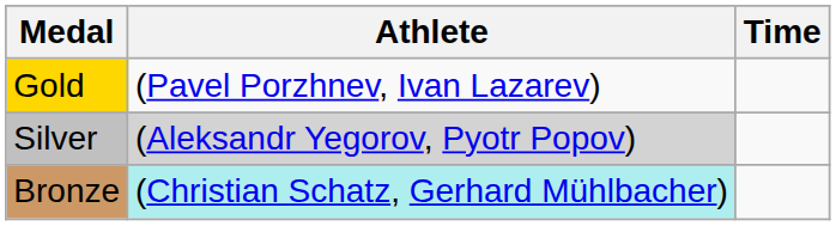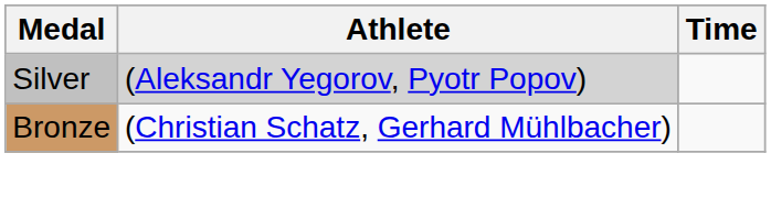- row: Gold | (Pavel Porzhnev, Ivan Lazarev)
Bronze | Athlete: paleturquoise background -> no background
